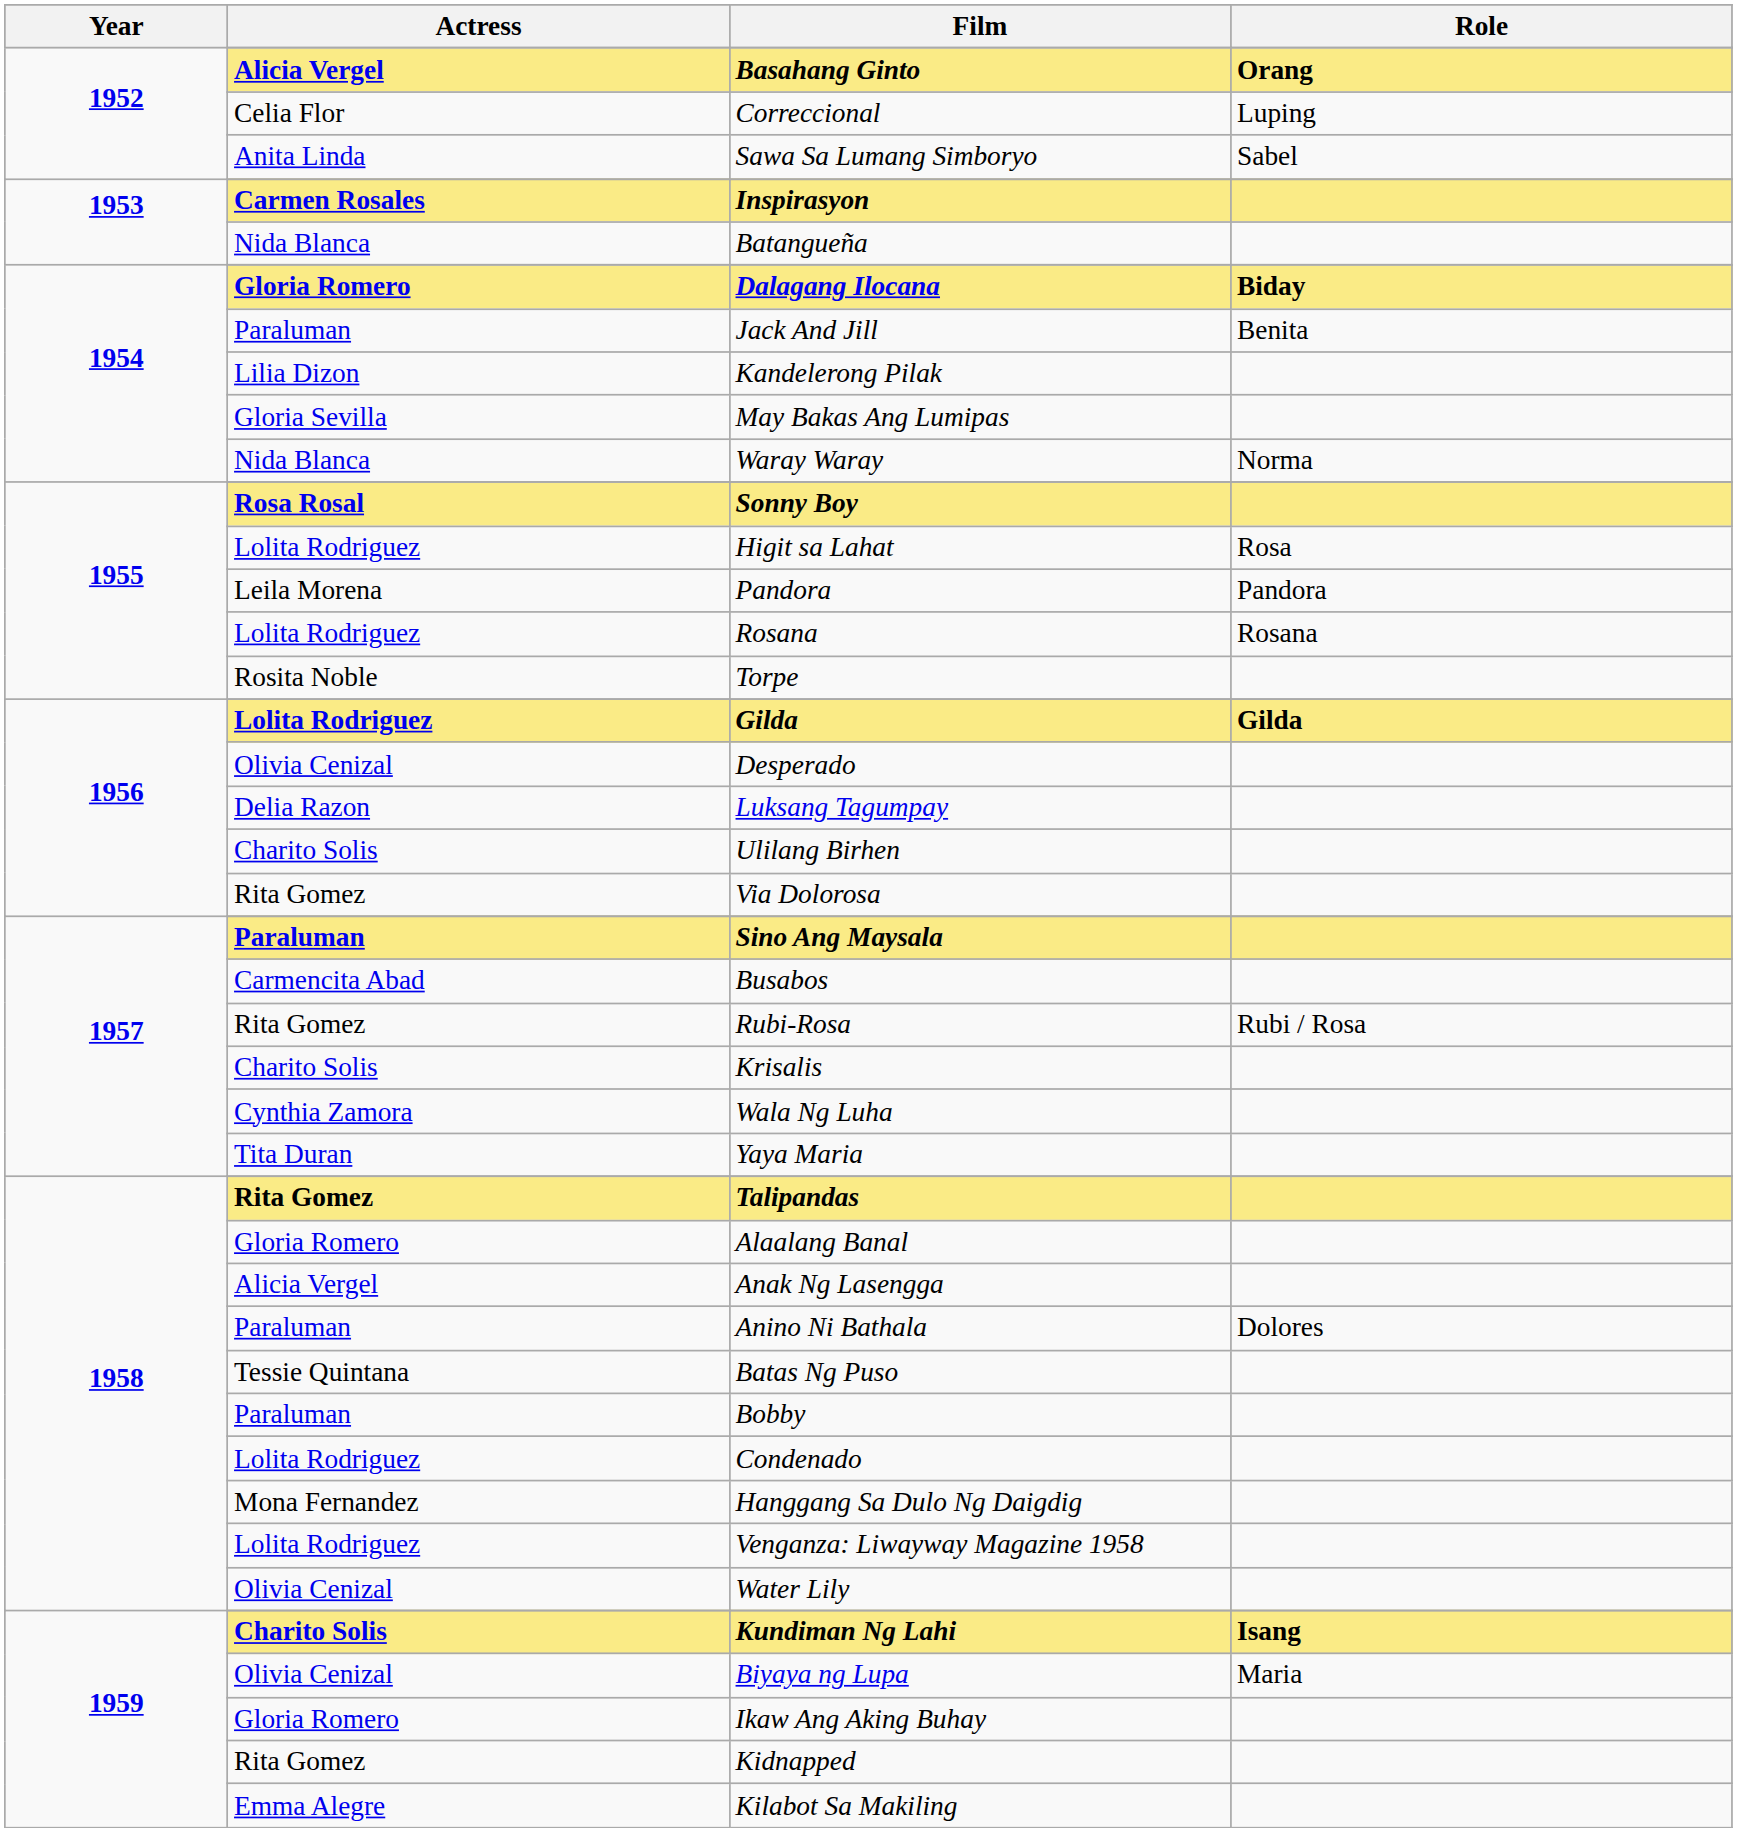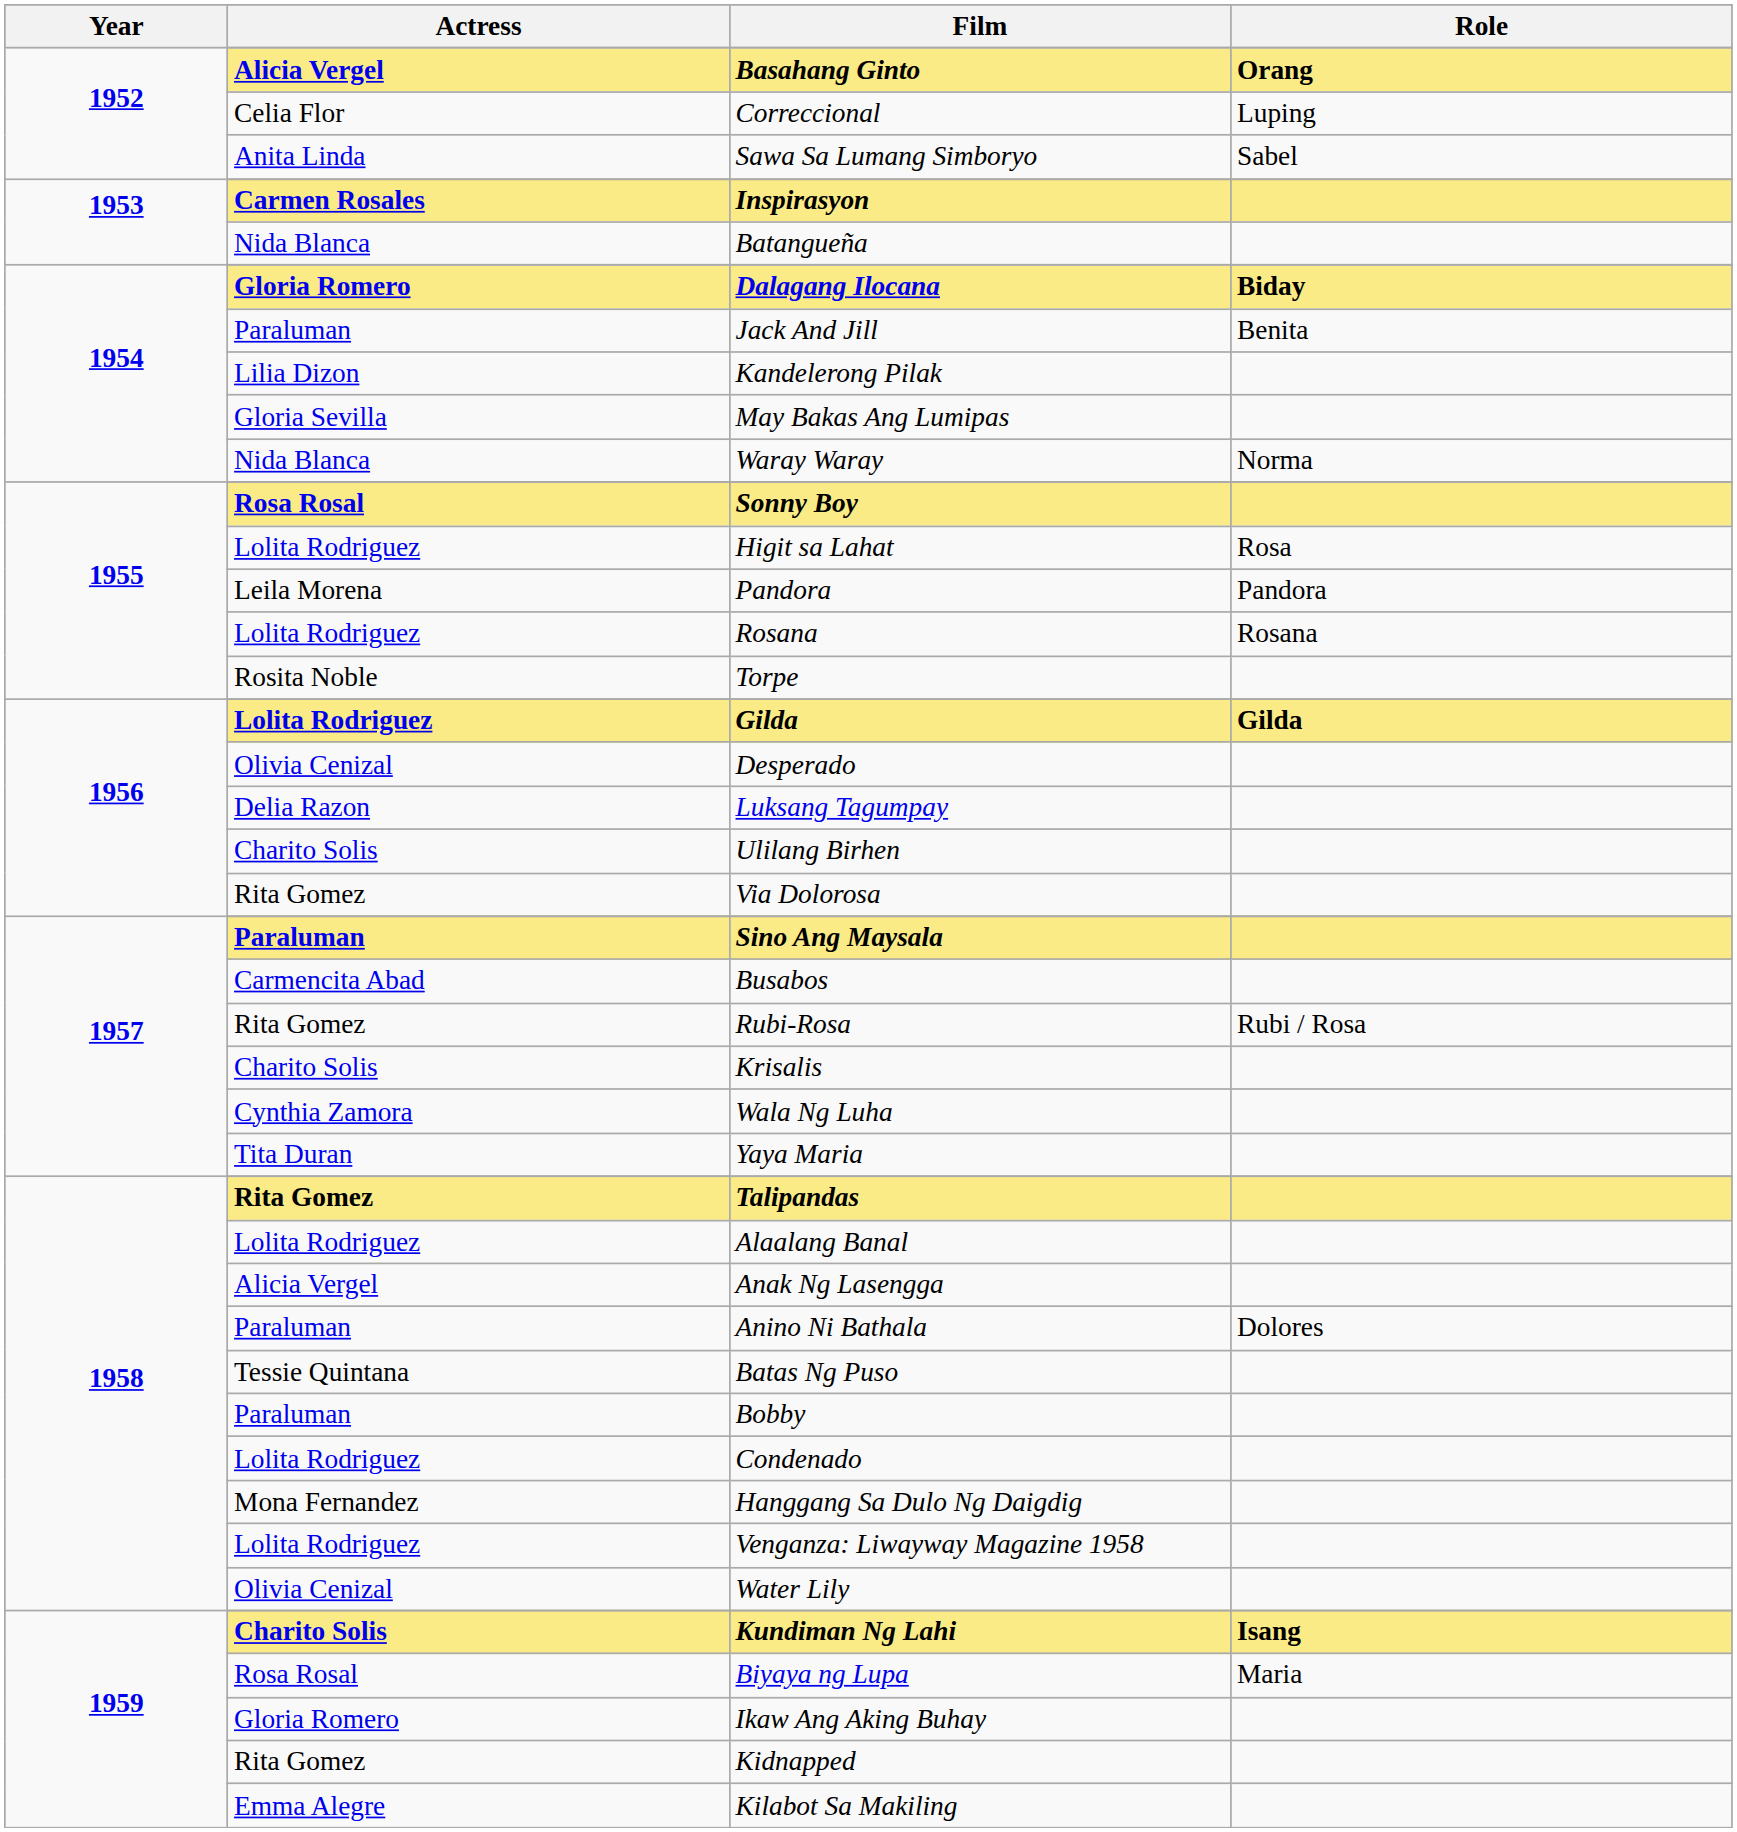Alaalang Banal | Actress: Gloria Romero -> Lolita Rodriguez
Biyaya ng Lupa | Actress: Olivia Cenizal -> Rosa Rosal
